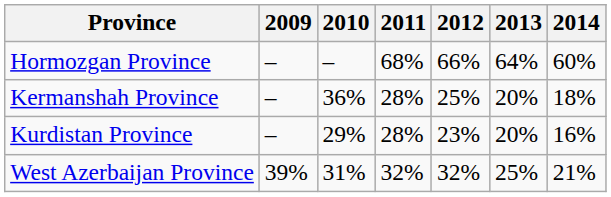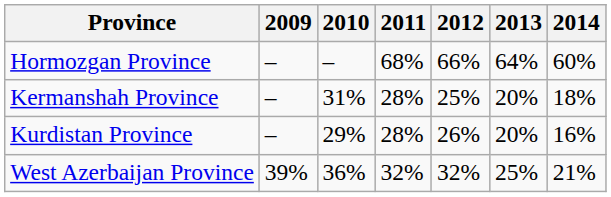Kermanshah Province | 2010: 36% -> 31%
Kurdistan Province | 2012: 23% -> 26%
West Azerbaijan Province | 2010: 31% -> 36%
